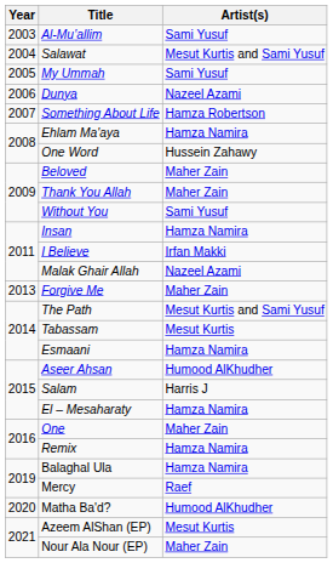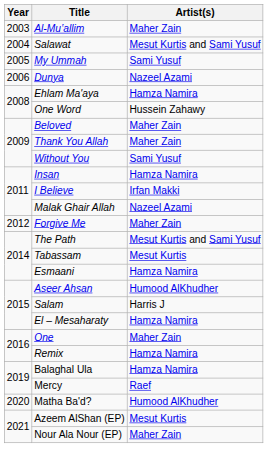Al-Muʽallim | Artist(s): Sami Yusuf -> Maher Zain
- row: 2007 | Something About Life | Hamza Robertson
Forgive Me | Year: 2013 -> 2012
